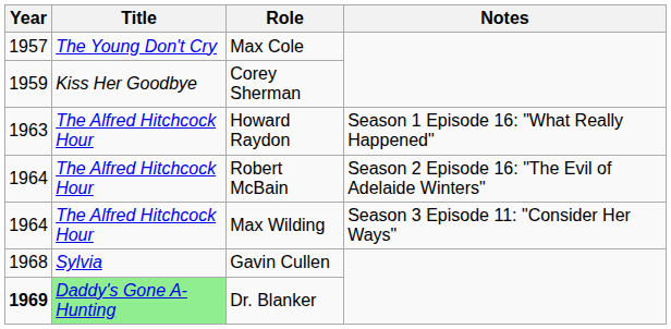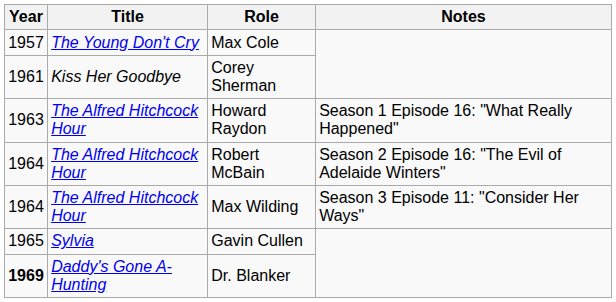Corey Sherman | Year: 1959 -> 1961
Gavin Cullen | Year: 1968 -> 1965
Dr. Blanker | Title: lightgreen background -> no background
